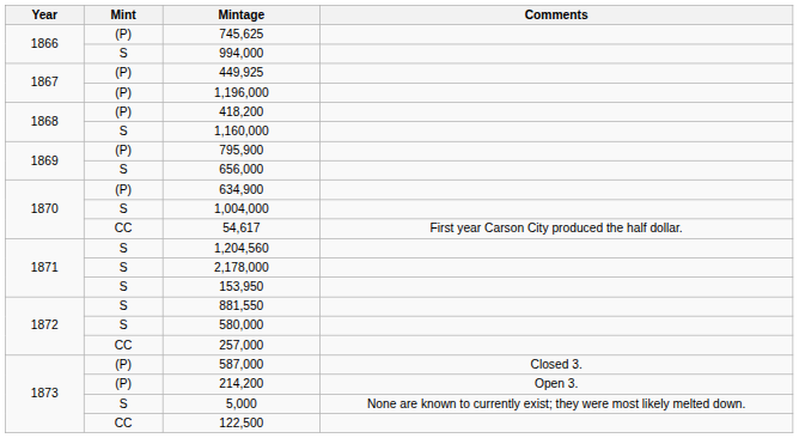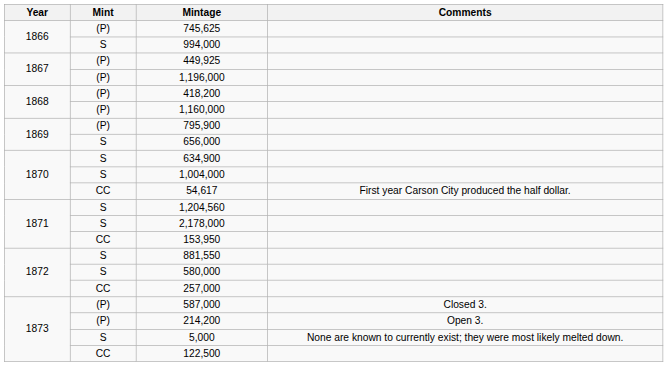1,160,000 | Mint: S -> (P)
634,900 | Mint: (P) -> S
153,950 | Mint: S -> CC
